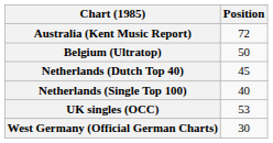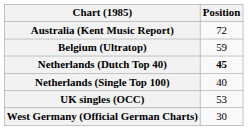Belgium (Ultratop) | Position: 50 -> 59
Netherlands (Dutch Top 40) | Position: normal -> bold
